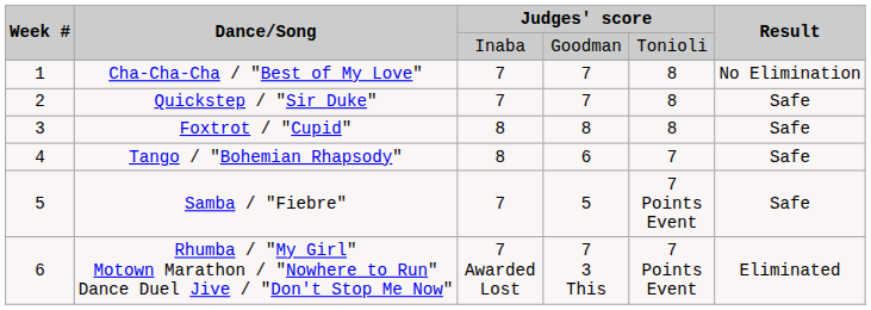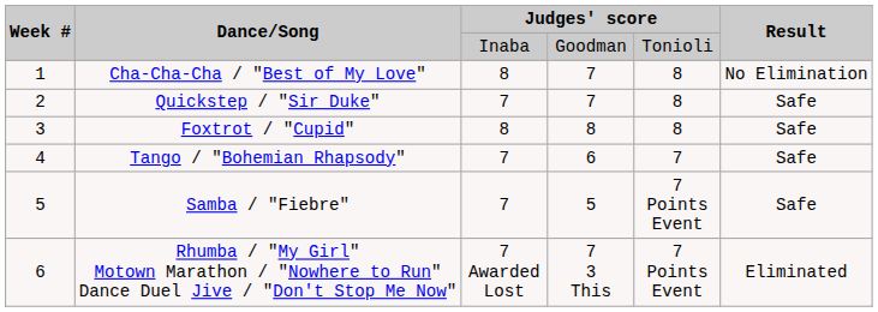Cha-Cha-Cha / "Best of My Love" | column 3: 7 -> 8
Tango / "Bohemian Rhapsody" | column 3: 8 -> 7
